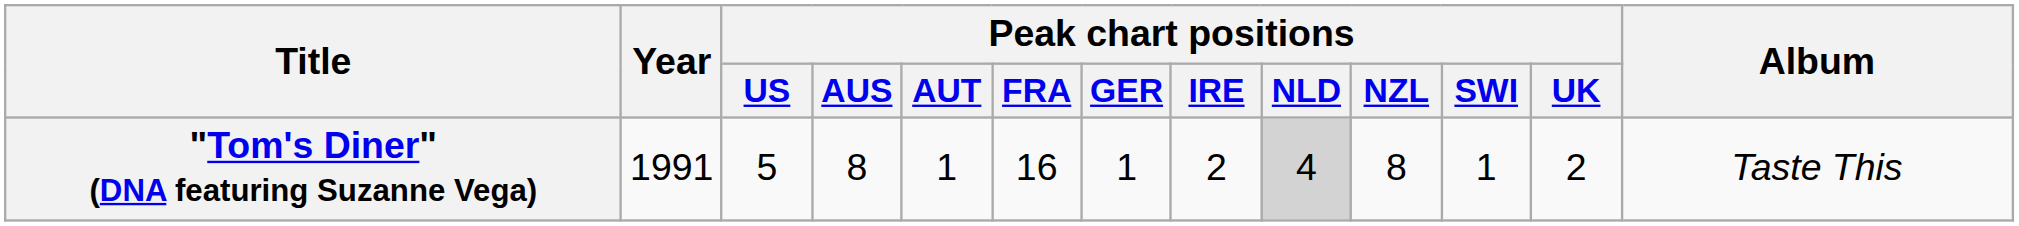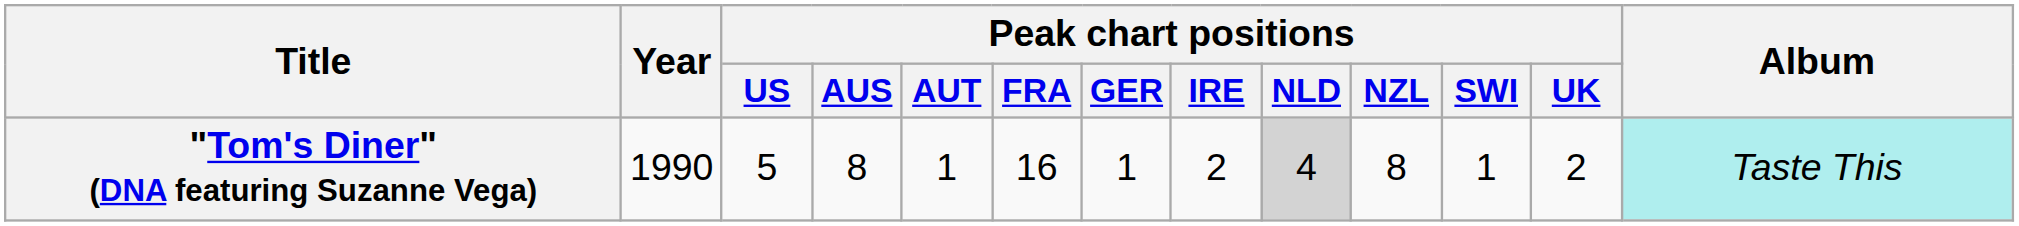"Tom's Diner" (DNA featuring Suzanne Vega) | Year: 1991 -> 1990
"Tom's Diner" (DNA featuring Suzanne Vega) | Album: no background -> paleturquoise background
